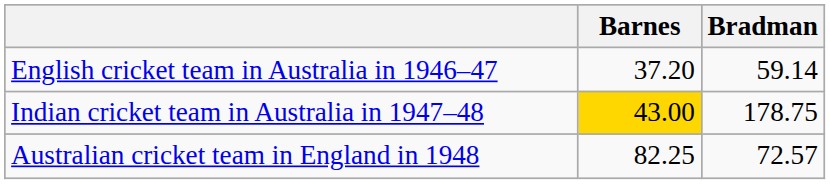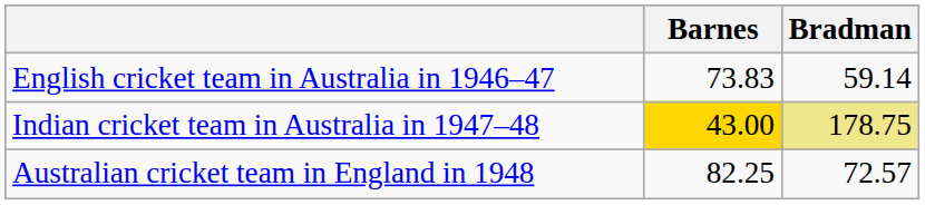English cricket team in Australia in 1946–47 | Barnes: 37.20 -> 73.83
Indian cricket team in Australia in 1947–48 | Bradman: no background -> khaki background
